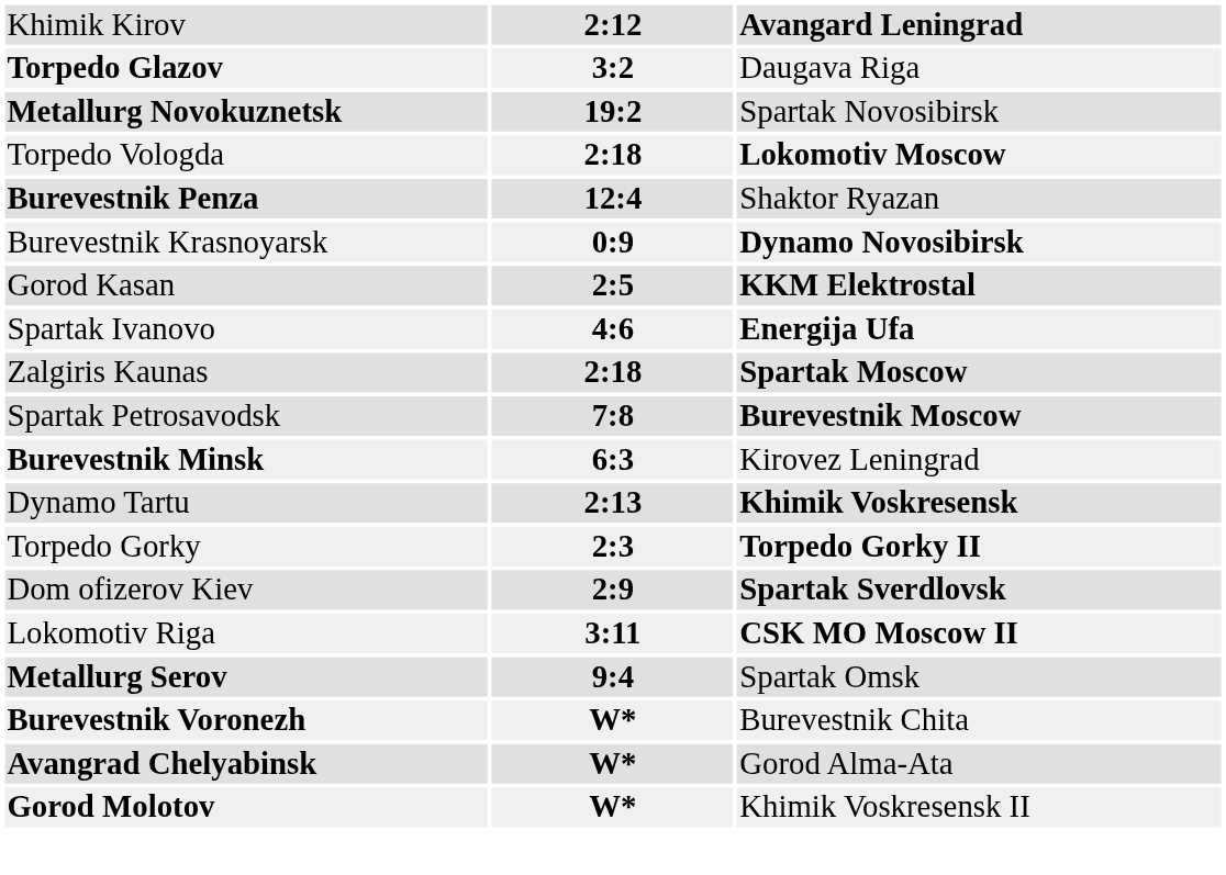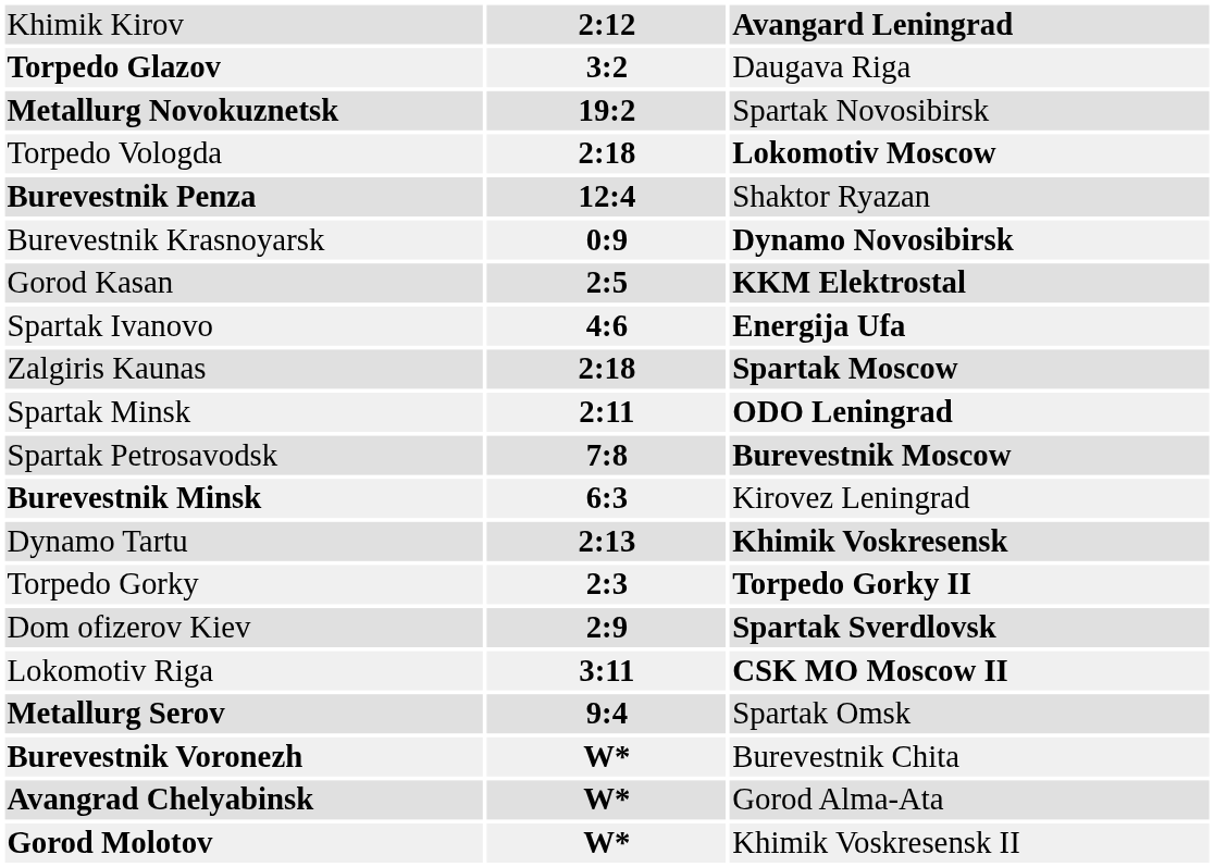+ row: Spartak Minsk | 2:11 | ODO Leningrad
